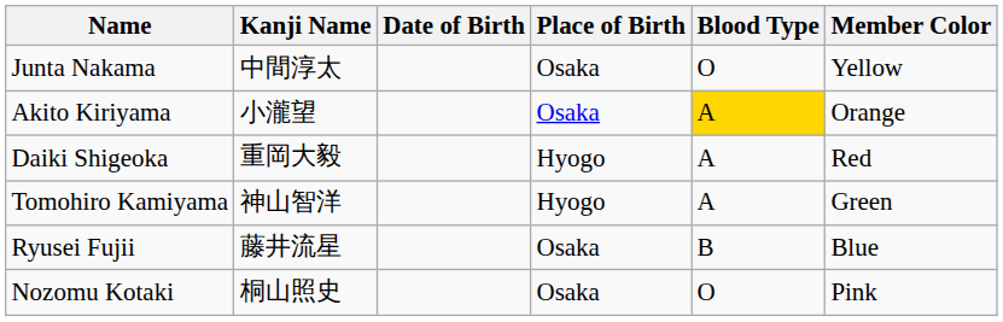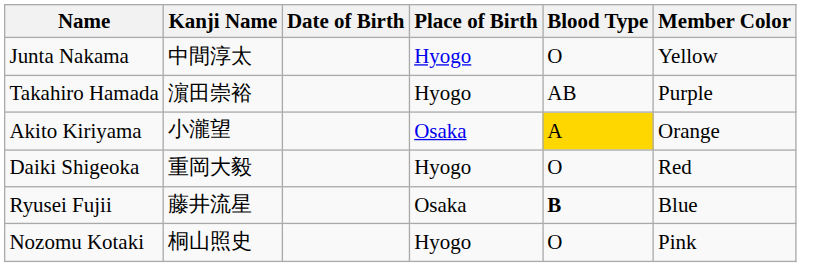Junta Nakama | Place of Birth: Osaka -> Hyogo
+ row: Takahiro Hamada | 濵田崇裕 | Hyogo | AB | Purple
Daiki Shigeoka | Blood Type: A -> O
- row: Tomohiro Kamiyama | 神山智洋 | Hyogo | A | Green
Ryusei Fujii | Blood Type: normal -> bold
Nozomu Kotaki | Place of Birth: Osaka -> Hyogo
